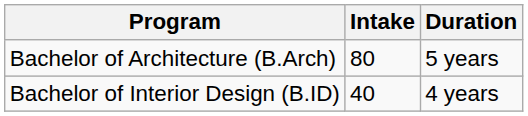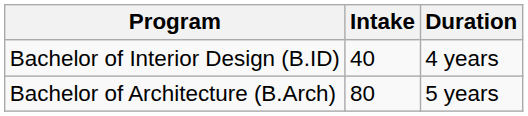rows swapped: Bachelor of Architecture (B.Arch) <-> Bachelor of Interior Design (B.ID)
